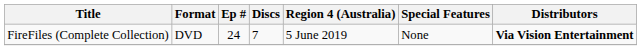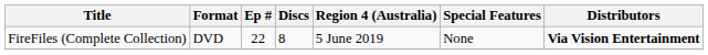FireFiles (Complete Collection) | Ep #: 24 -> 22
FireFiles (Complete Collection) | Discs: 7 -> 8
